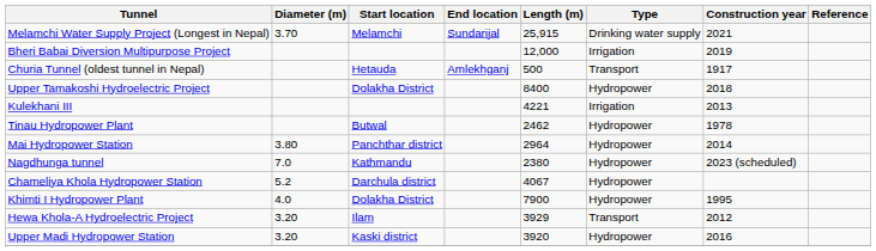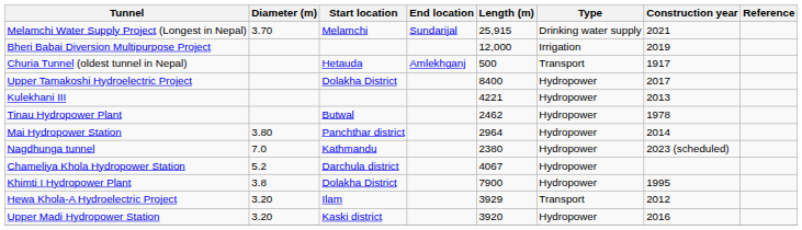Upper Tamakoshi Hydroelectric Project | Construction year: 2018 -> 2017
Kulekhani III | Type: Irrigation -> Hydropower
Khimti I Hydropower Plant | Diameter (m): 4.0 -> 3.8
